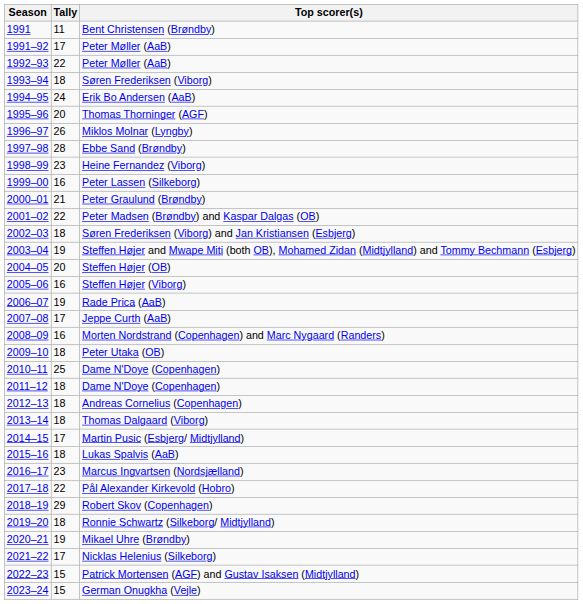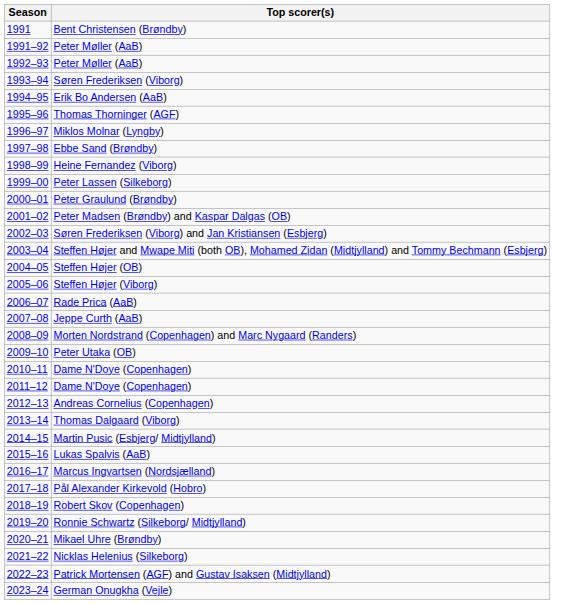- column: Tally | 11 | 17 | 22 | 18 | 24 | 20 | 26 | 28 | 23 | 16 | 21 | 22 | 18 | 19 | 20 | 16 | 19 | 17 | 16 | 18 | 25 | 18 | 18 | 18 | 17 | 18 | 23 | 22 | 29 | 18 | 19 | 17 | 15 | 15
